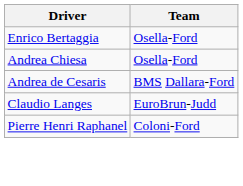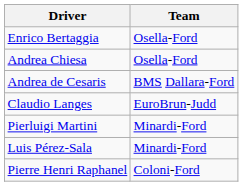+ row: Pierluigi Martini | Minardi-Ford
+ row: Luis Pérez-Sala | Minardi-Ford
